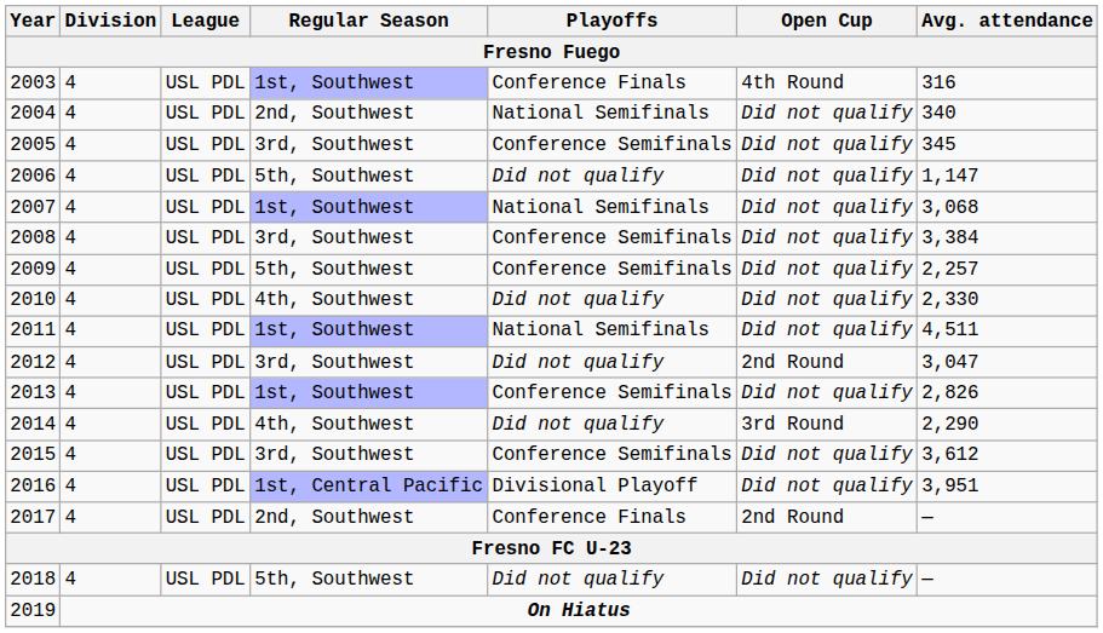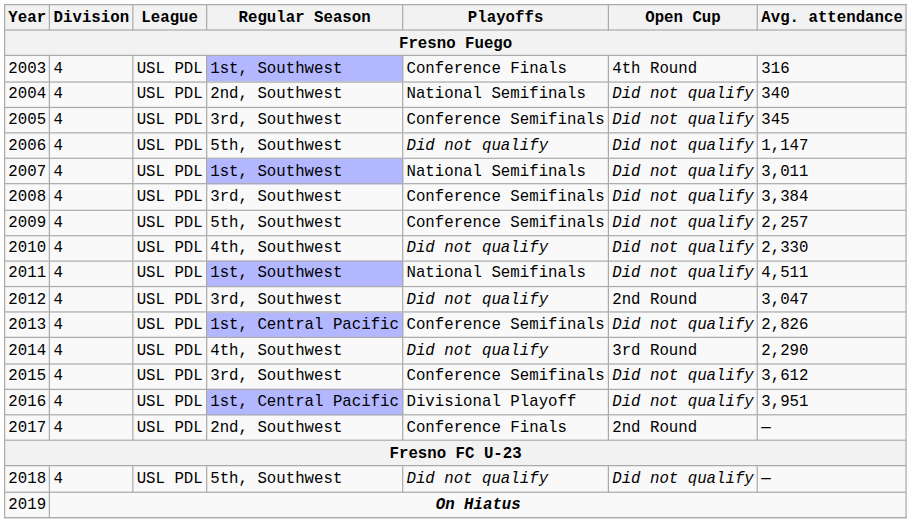2007 | Avg. attendance: 3,068 -> 3,011
2013 | Regular Season: 1st, Southwest -> 1st, Central Pacific
